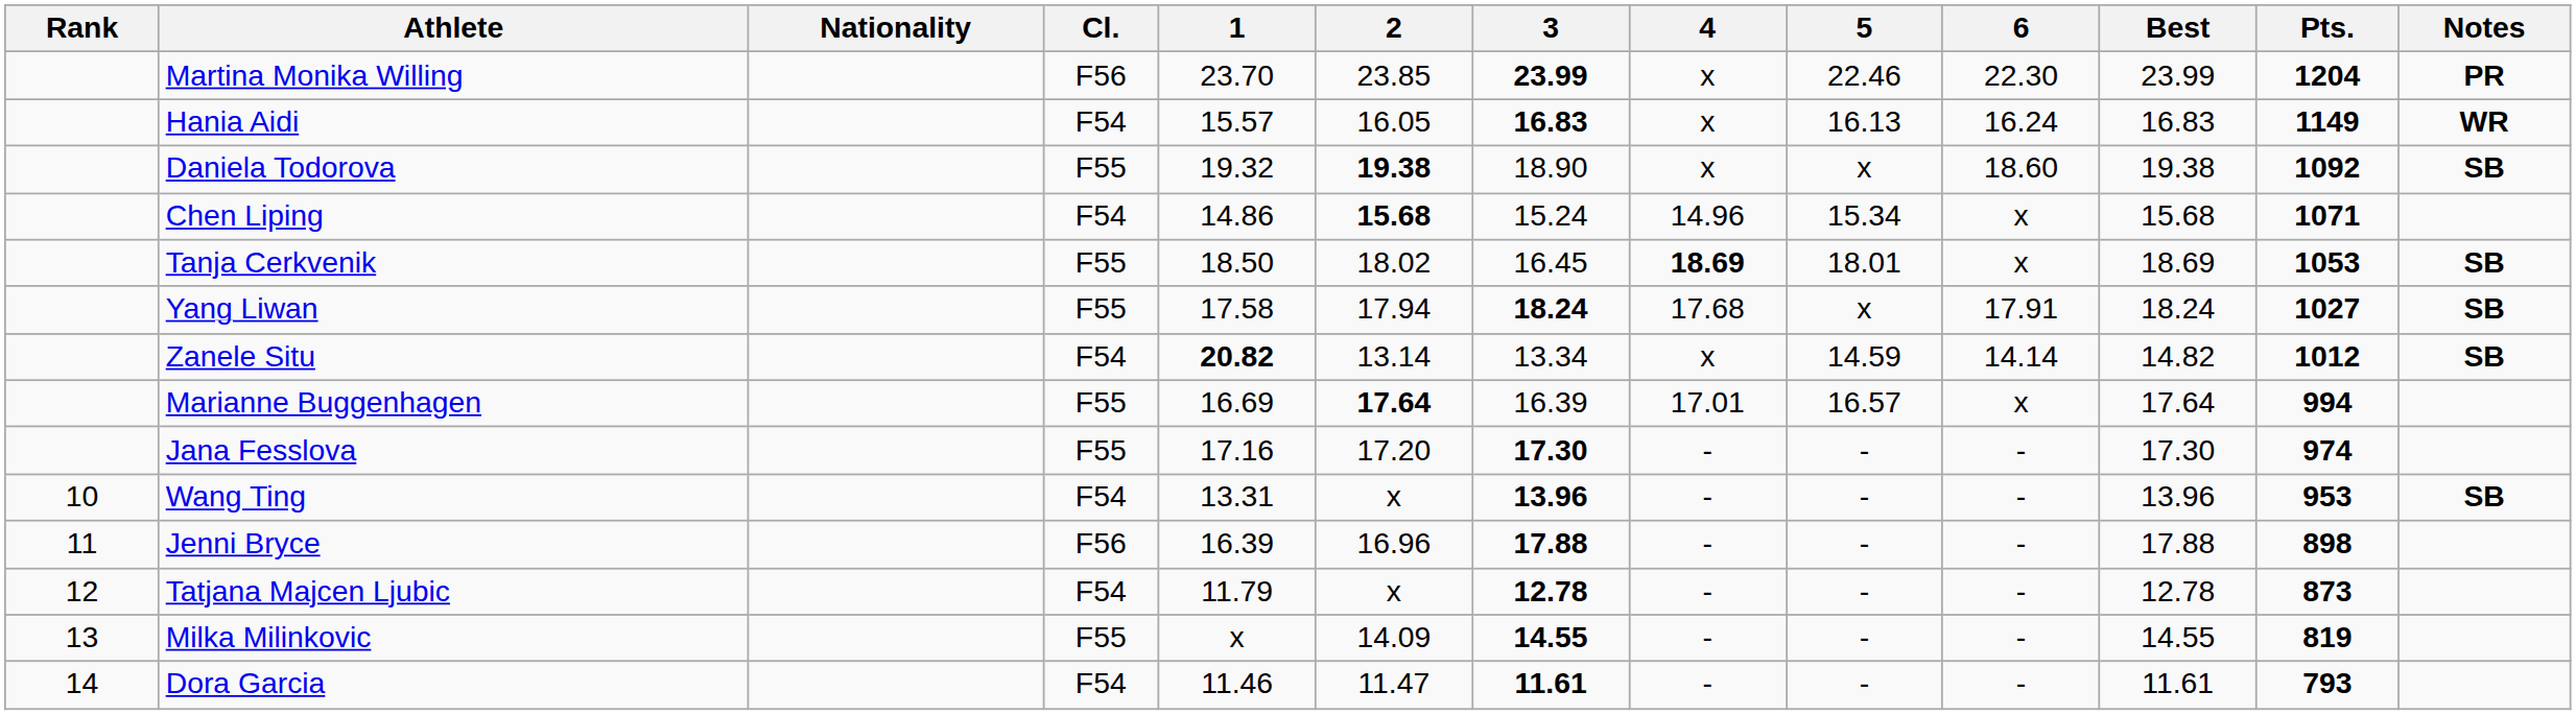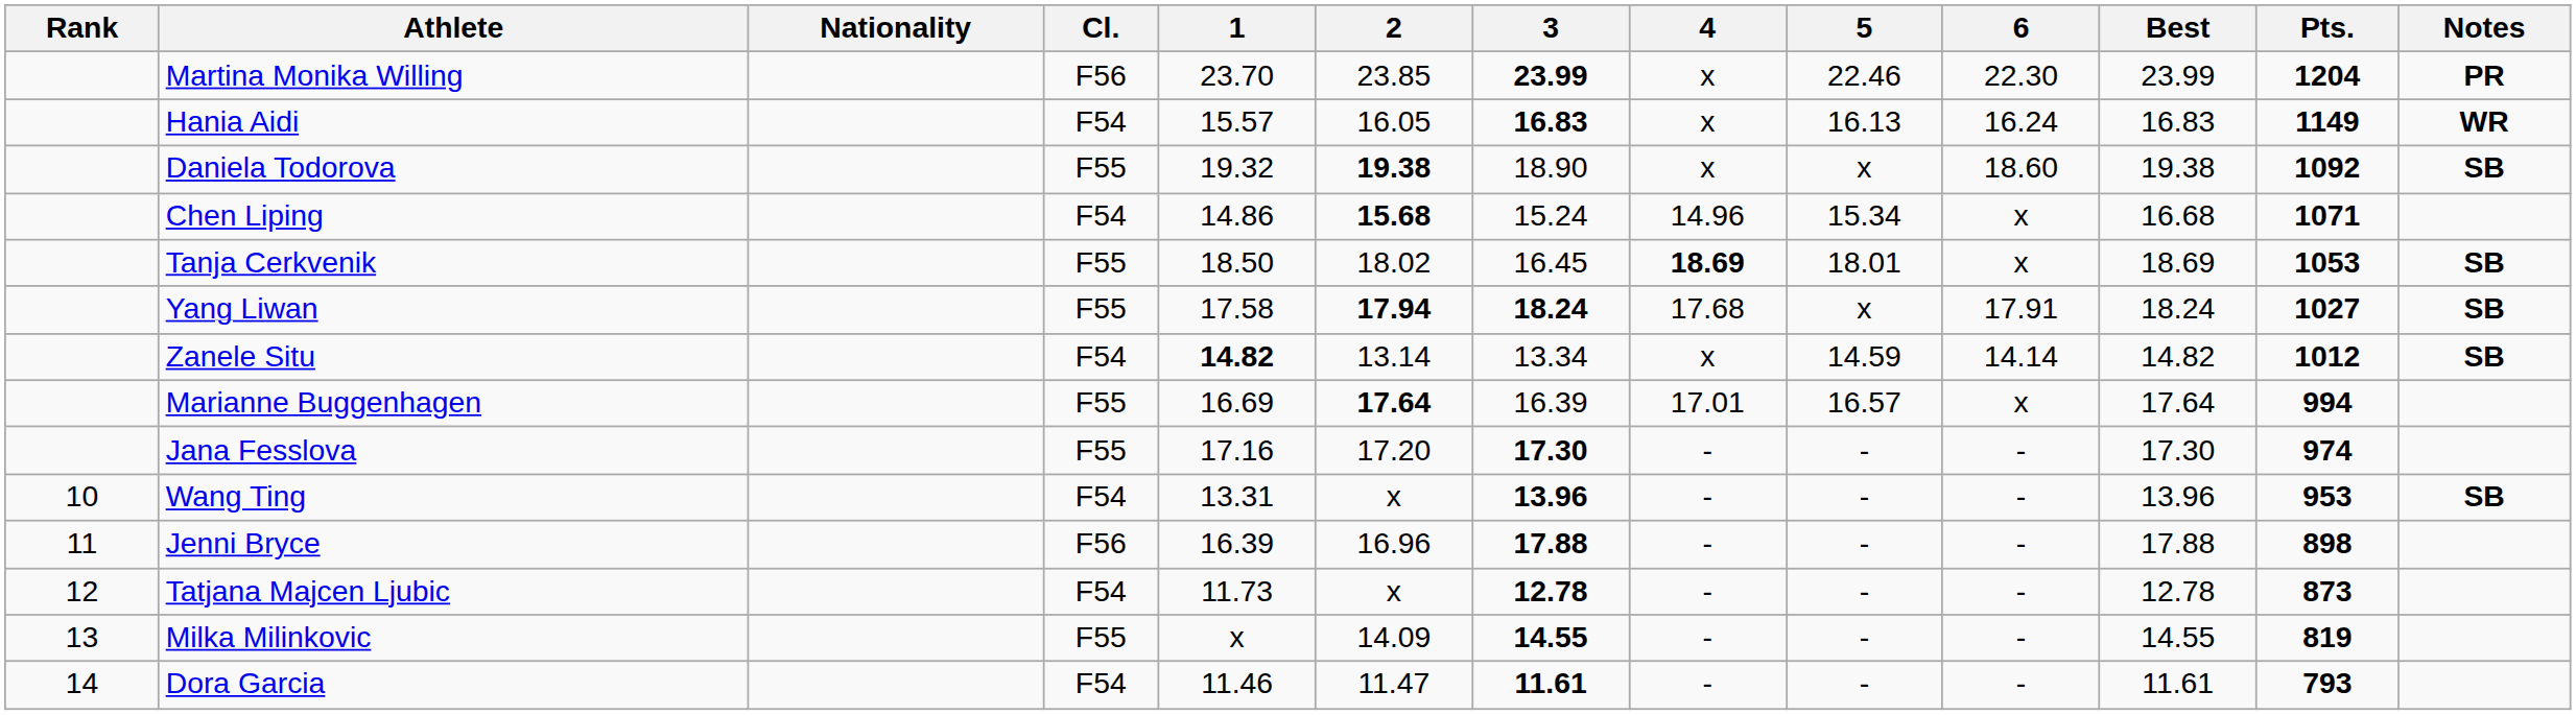Chen Liping | Best: 15.68 -> 16.68
Yang Liwan | 2: normal -> bold
Zanele Situ | 1: 20.82 -> 14.82
Tatjana Majcen Ljubic | 1: 11.79 -> 11.73
